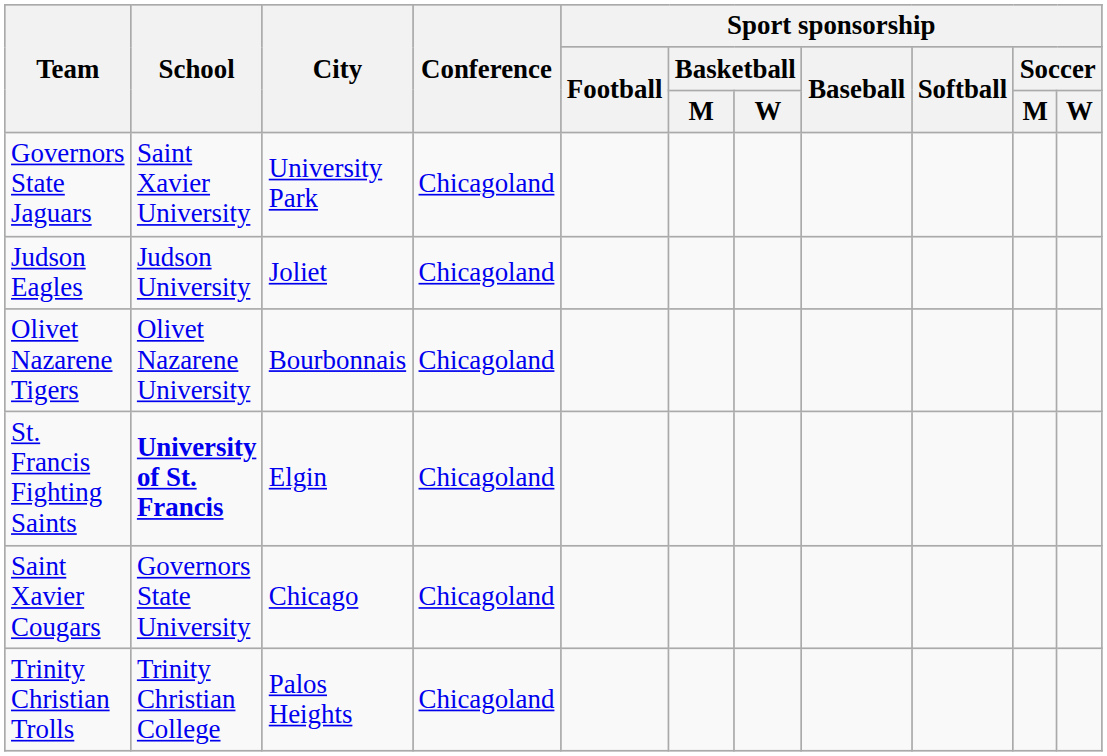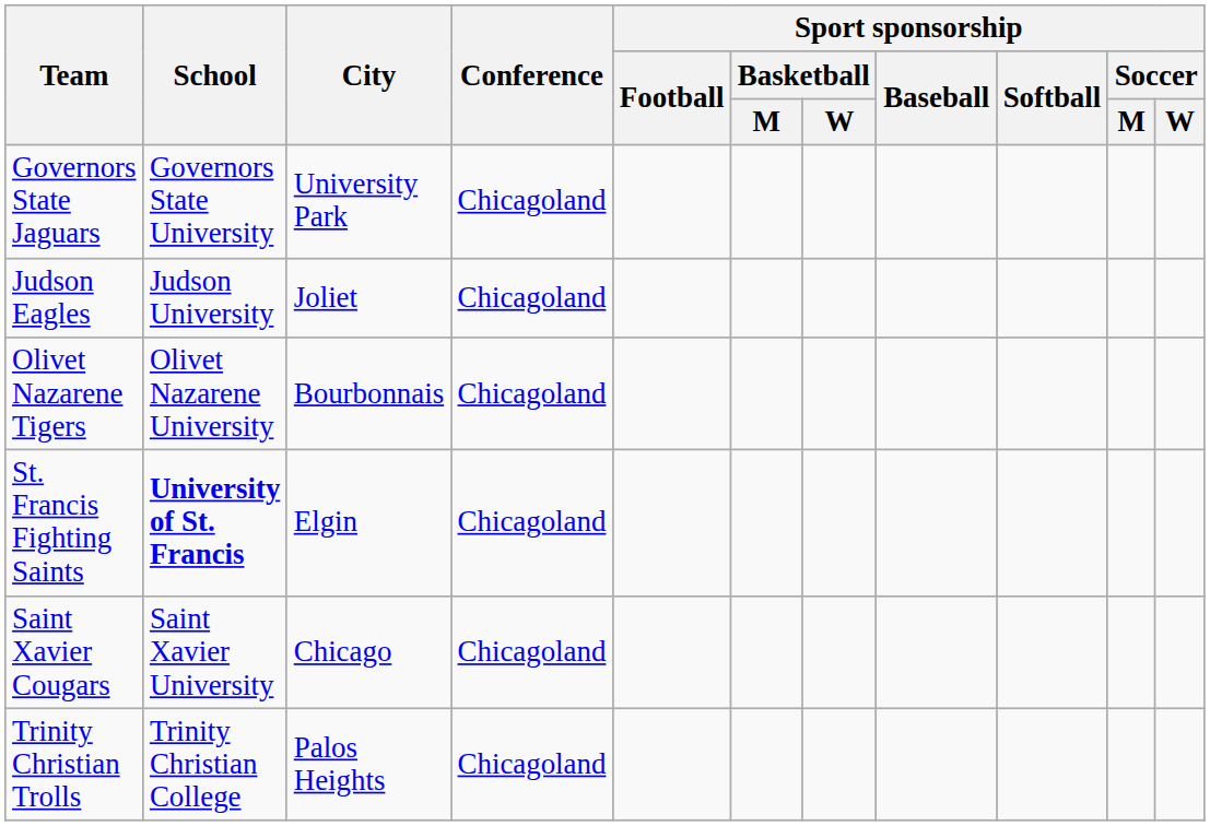Governors State Jaguars | School: Saint Xavier University -> Governors State University
Saint Xavier Cougars | School: Governors State University -> Saint Xavier University
